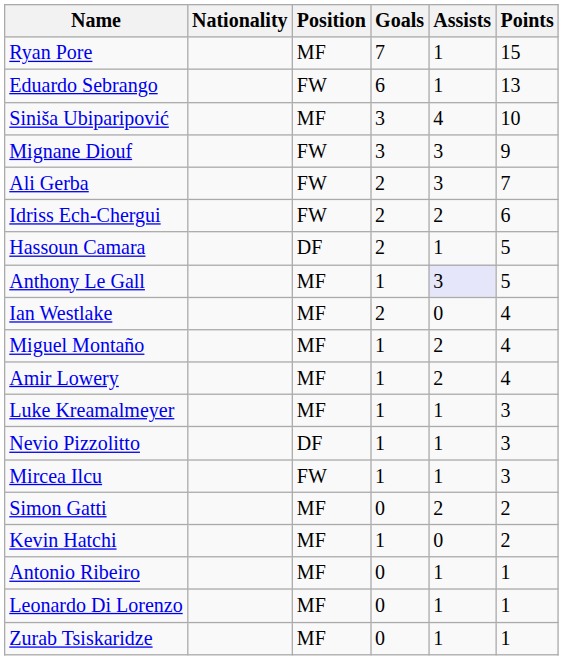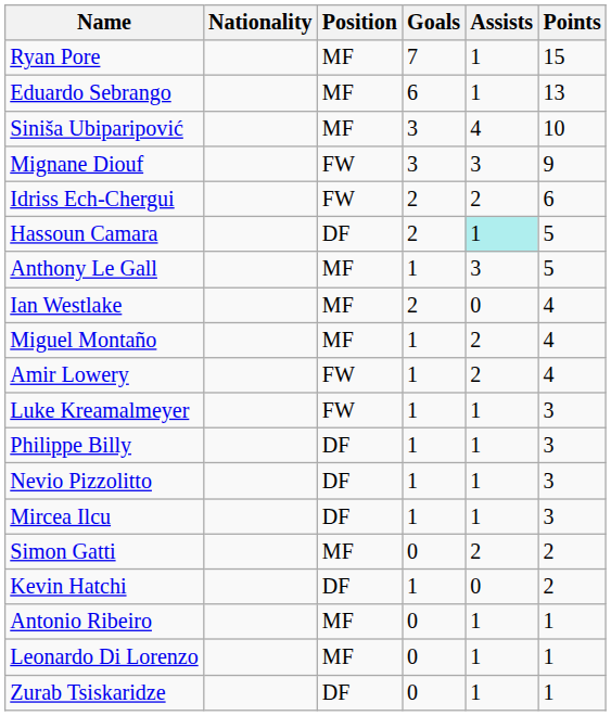Eduardo Sebrango | Position: FW -> MF
- row: Ali Gerba | FW | 2 | 3 | 7
Hassoun Camara | Assists: no background -> paleturquoise background
Anthony Le Gall | Assists: lavender background -> no background
Amir Lowery | Position: MF -> FW
Luke Kreamalmeyer | Position: MF -> FW
+ row: Philippe Billy | DF | 1 | 1 | 3
Mircea Ilcu | Position: FW -> DF
Kevin Hatchi | Position: MF -> DF
Zurab Tsiskaridze | Position: MF -> DF
